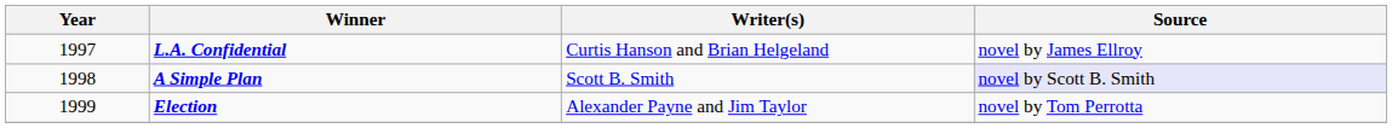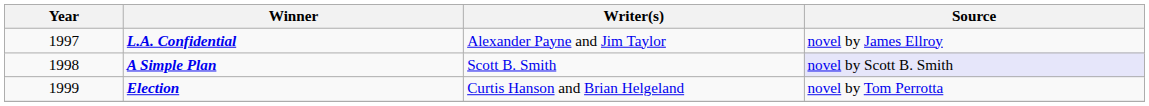L.A. Confidential | Writer(s): Curtis Hanson and Brian Helgeland -> Alexander Payne and Jim Taylor
Election | Writer(s): Alexander Payne and Jim Taylor -> Curtis Hanson and Brian Helgeland
